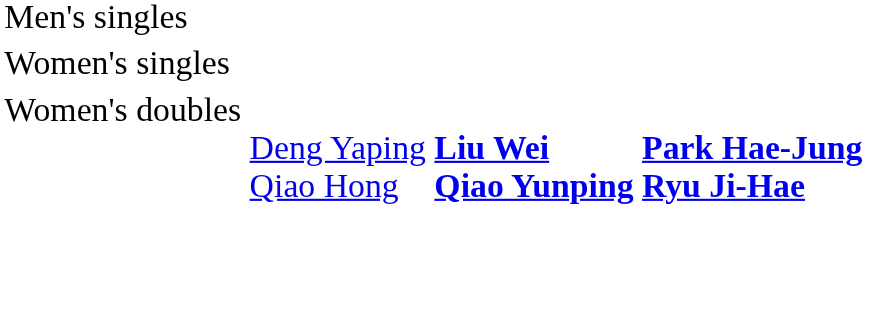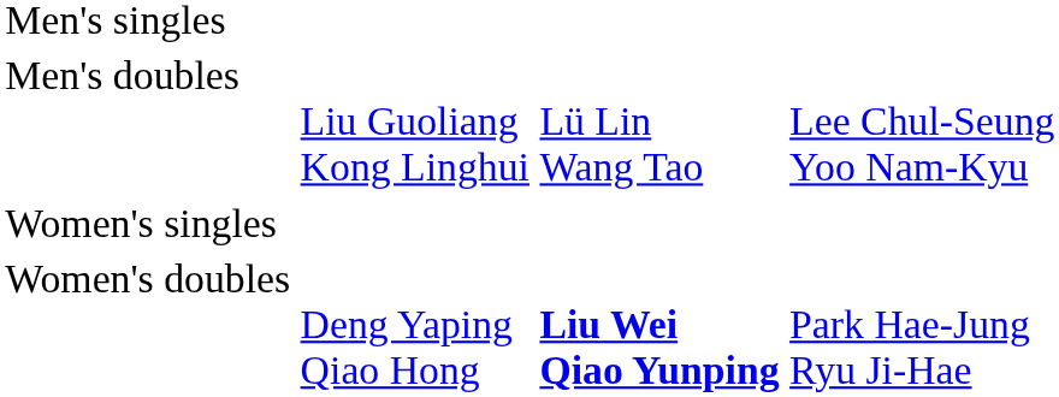+ row: Men's doubles | Liu Guoliang Kong Linghui | Lü Lin Wang Tao | Lee Chul-Seung Yoo Nam-Kyu
Women's doubles | column 4: bold -> normal
